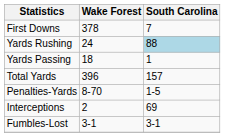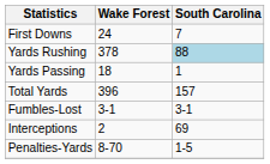First Downs | Wake Forest: 378 -> 24
Yards Rushing | Wake Forest: 24 -> 378
rows swapped: Fumbles-Lost <-> Penalties-Yards
